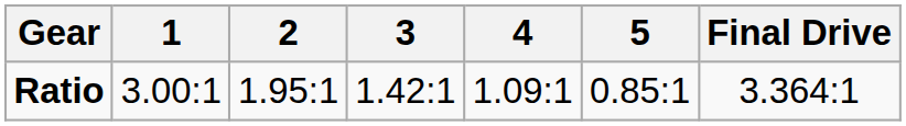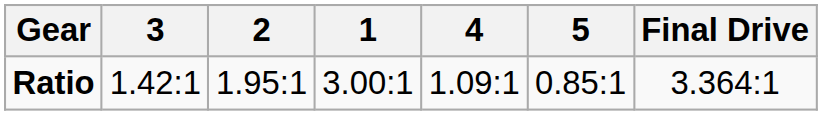columns swapped: 1 <-> 3
